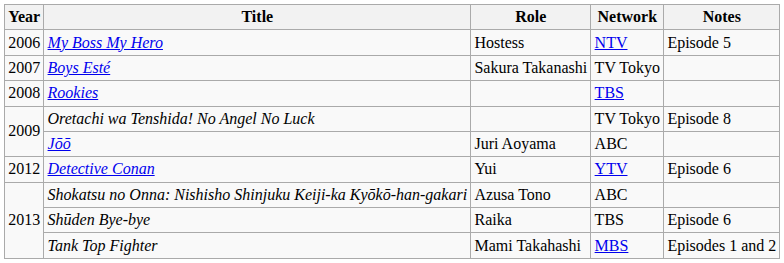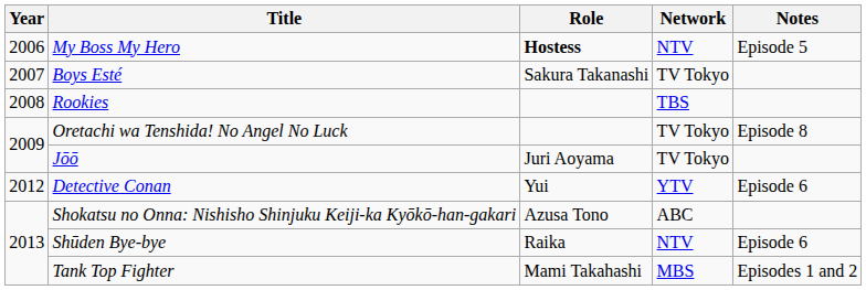My Boss My Hero | Role: normal -> bold
Jōō | Network: ABC -> TV Tokyo
Shūden Bye-bye | Network: TBS -> NTV
